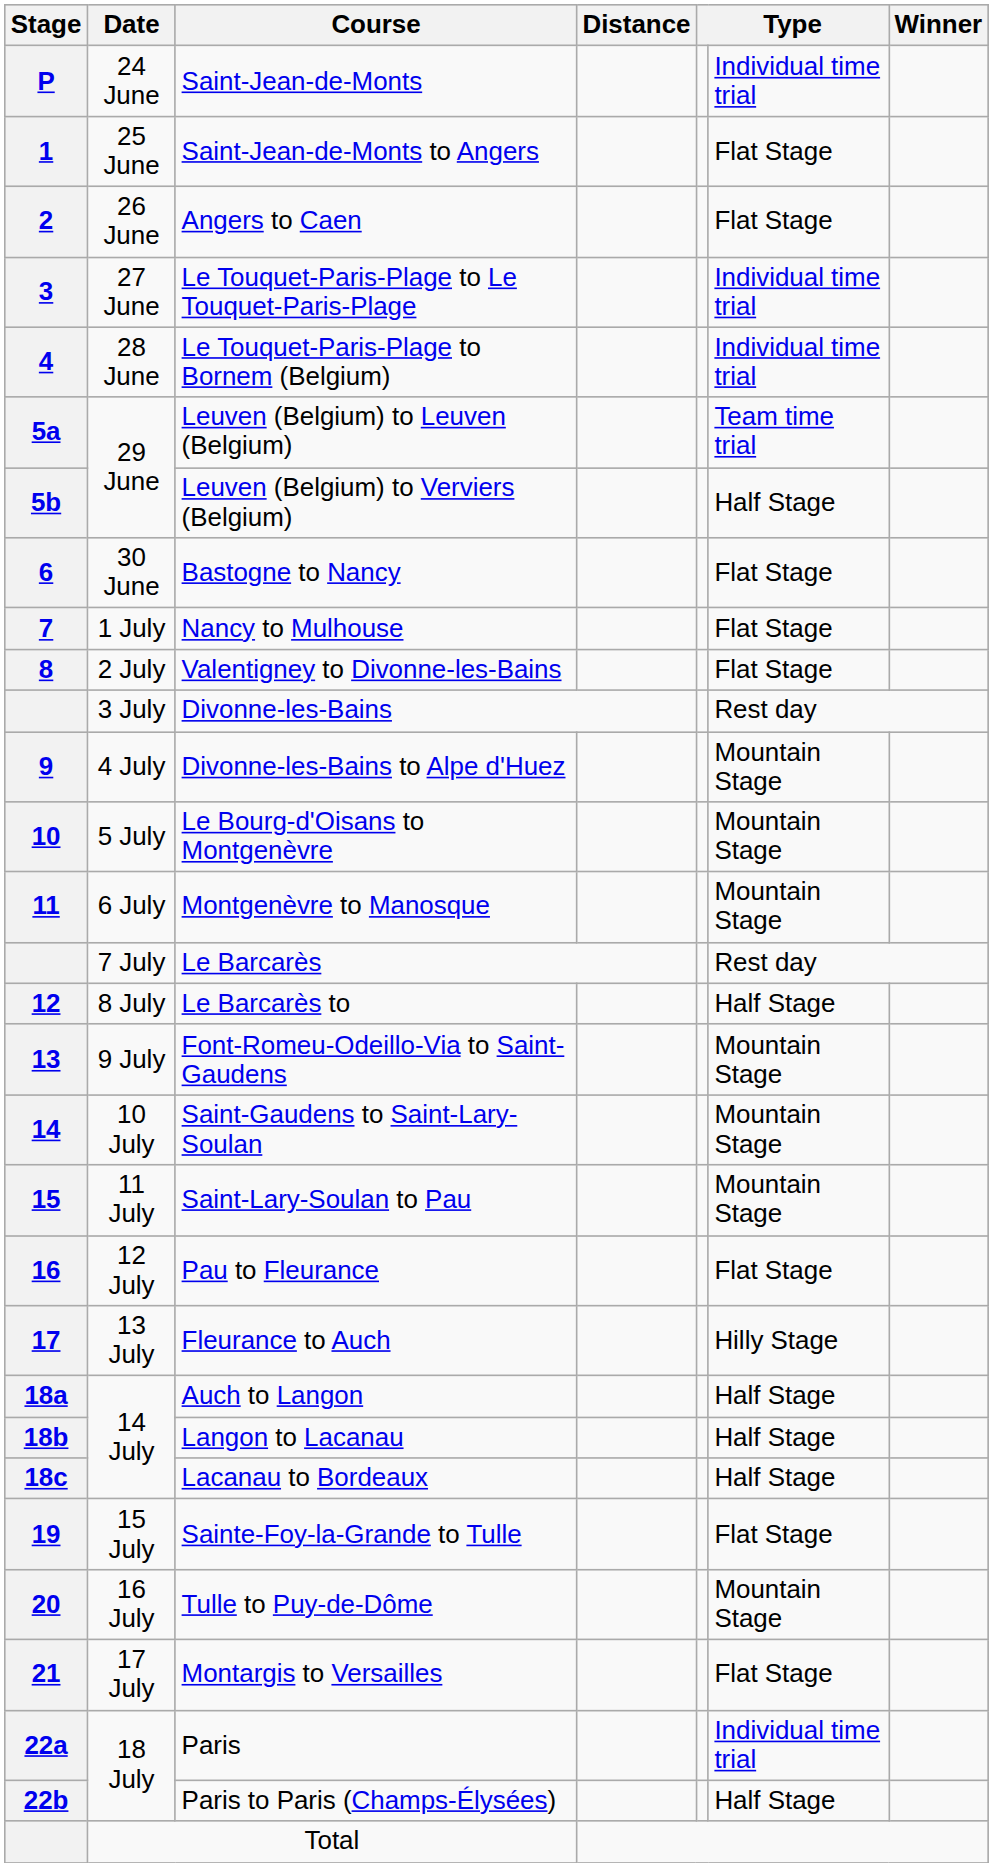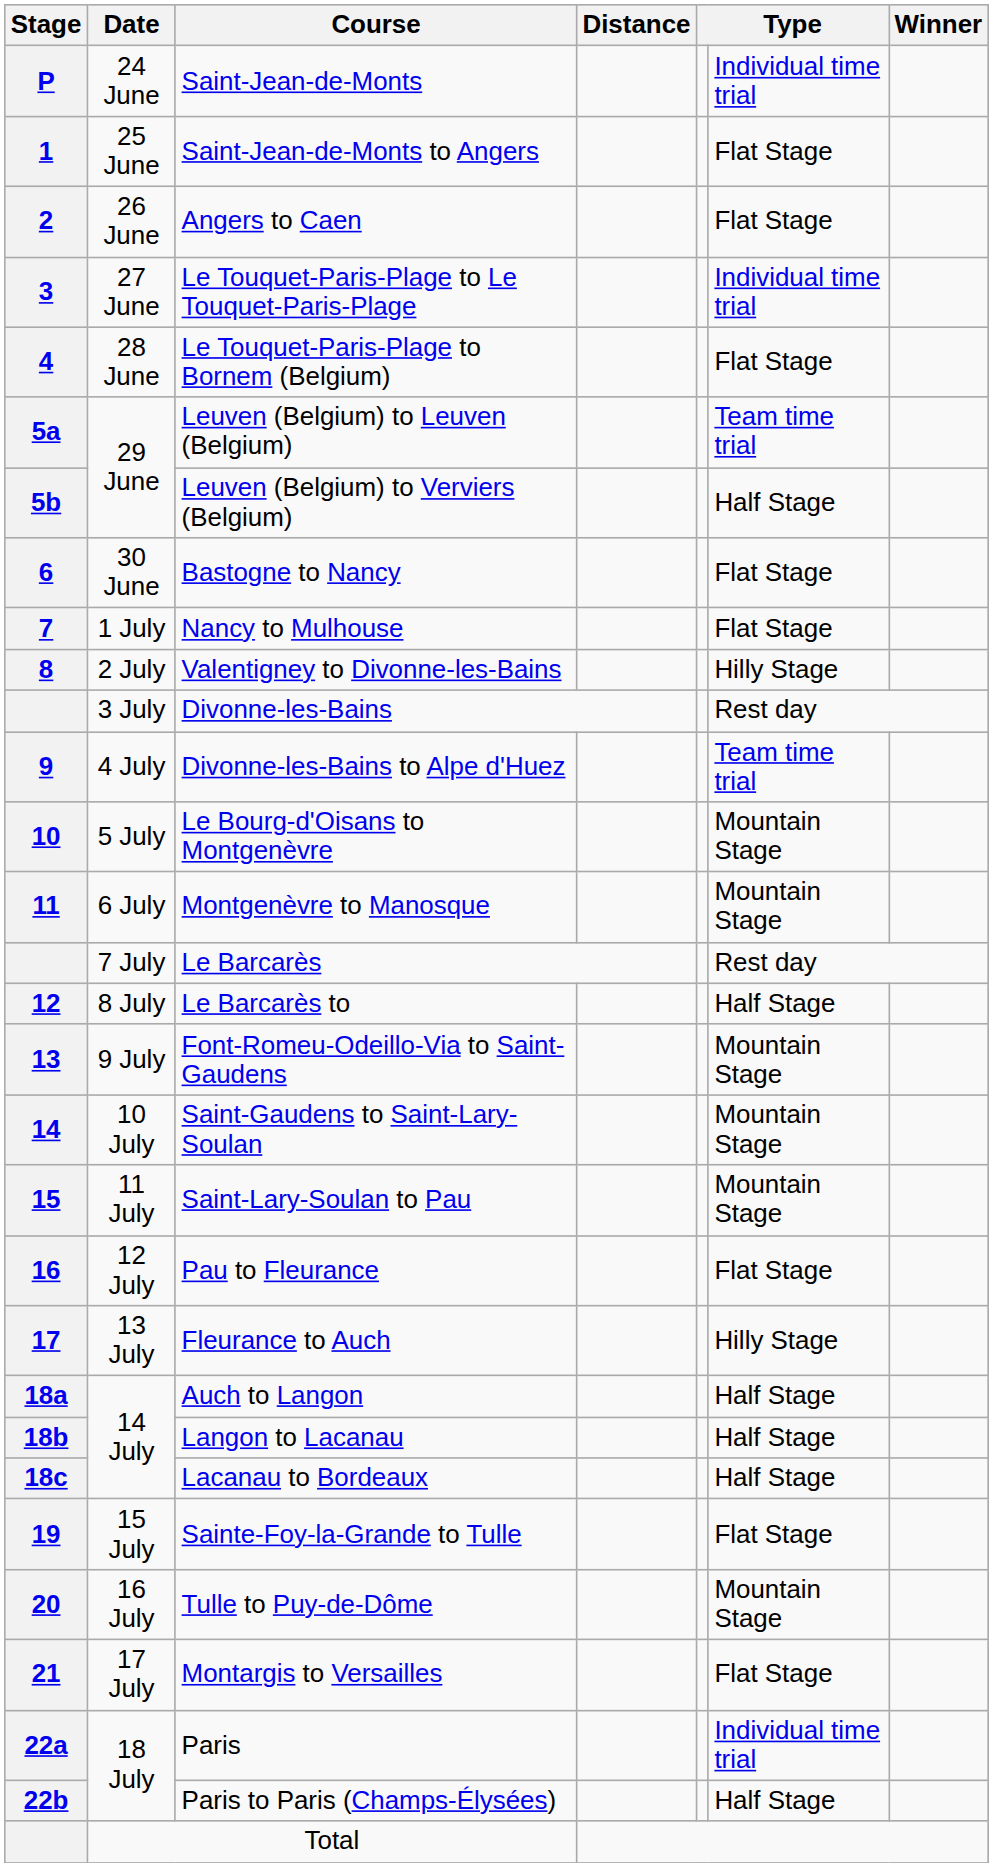Le Touquet-Paris-Plage to Bornem (Belgium) | column 6: Individual time trial -> Flat Stage
Valentigney to Divonne-les-Bains | column 6: Flat Stage -> Hilly Stage
Divonne-les-Bains to Alpe d'Huez | column 6: Mountain Stage -> Team time trial
